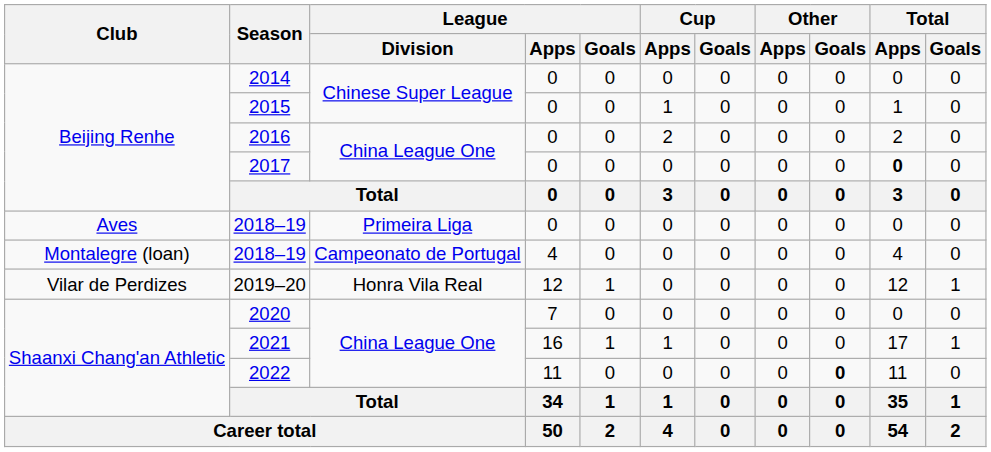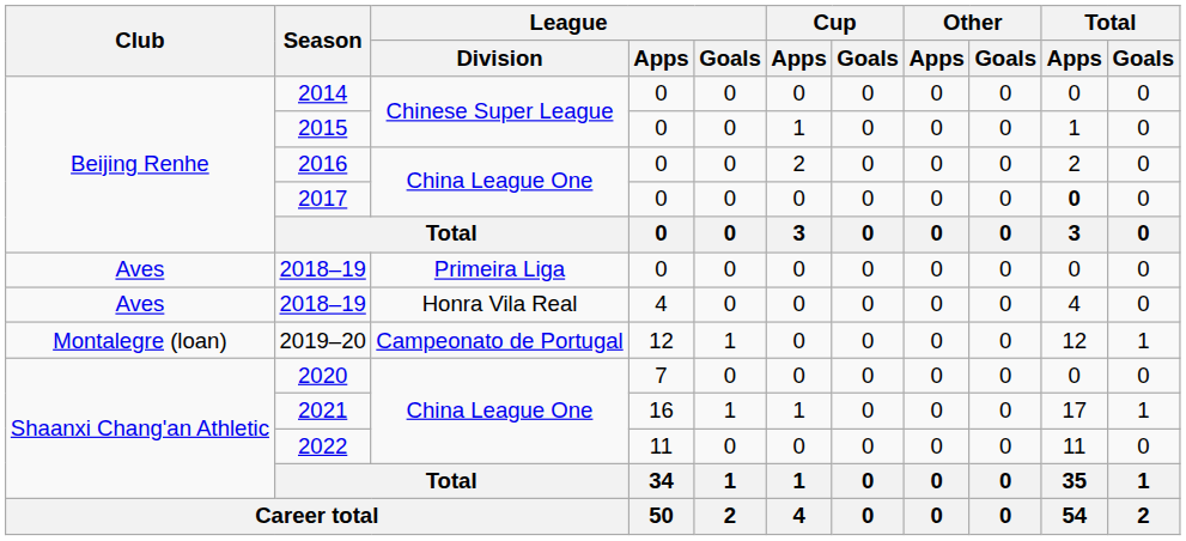2018–19 / 4 | Club: Montalegre (loan) -> Aves
2018–19 / 4 | League / Division: Campeonato de Portugal -> Honra Vila Real
2019–20 | Club: Vilar de Perdizes -> Montalegre (loan)
2019–20 | League / Division: Honra Vila Real -> Campeonato de Portugal
2022 | Other / Goals: bold -> normal
